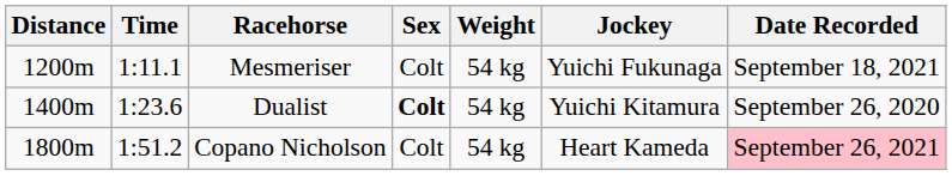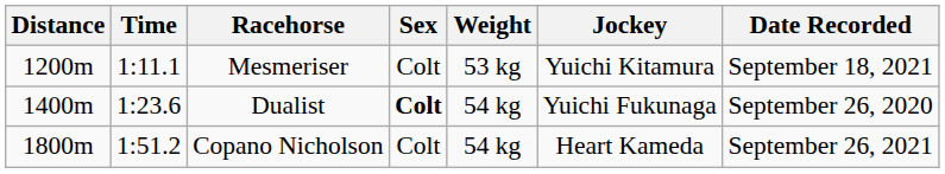Mesmeriser | Weight: 54 kg -> 53 kg
Mesmeriser | Jockey: Yuichi Fukunaga -> Yuichi Kitamura
Dualist | Jockey: Yuichi Kitamura -> Yuichi Fukunaga
Copano Nicholson | Date Recorded: pink background -> no background
